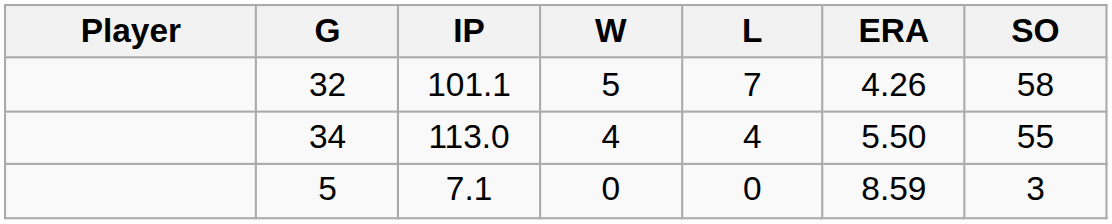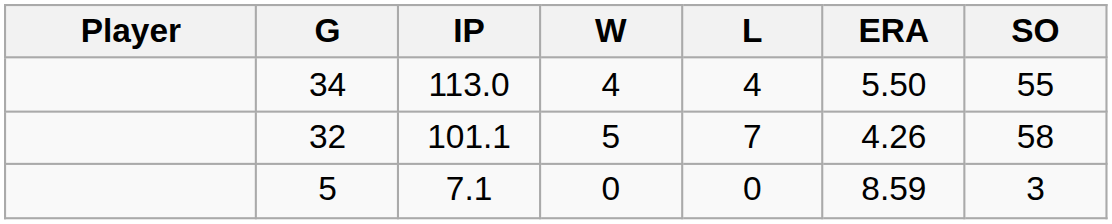rows swapped: 34 <-> 32
